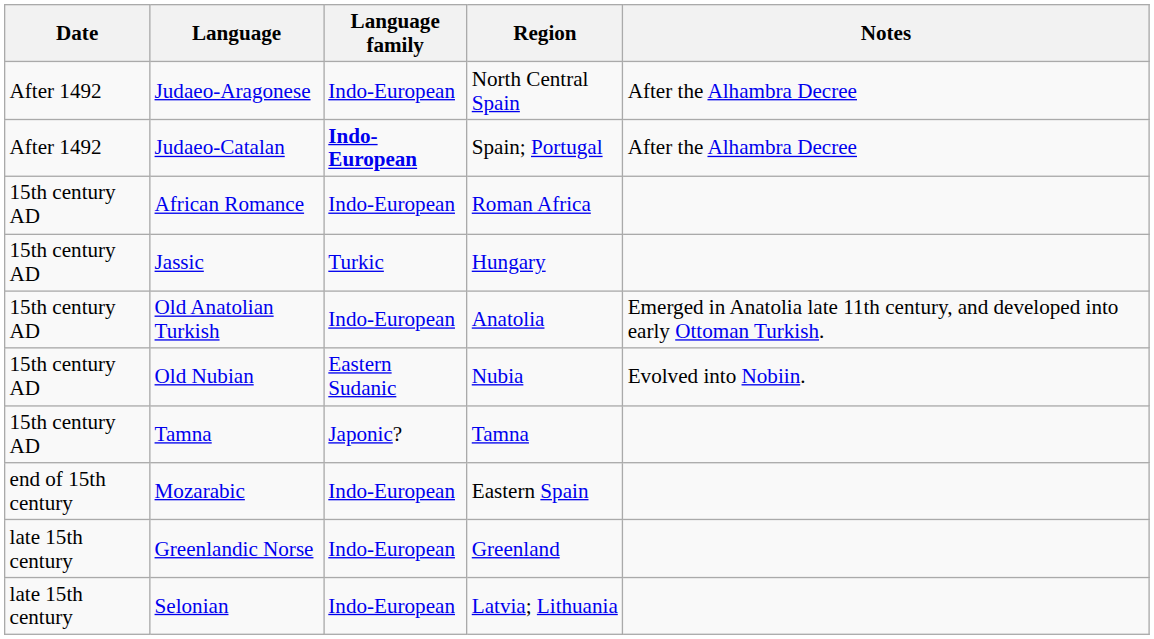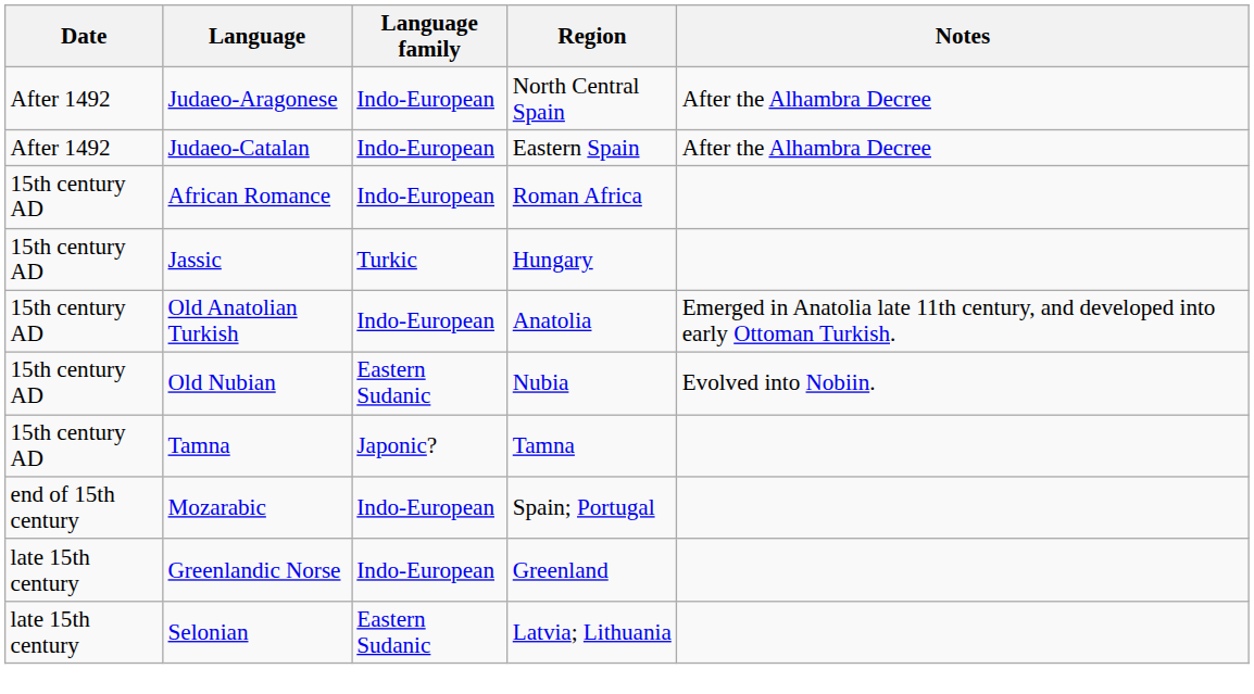Judaeo-Catalan | Language family: bold -> normal
Judaeo-Catalan | Region: Spain; Portugal -> Eastern Spain
Mozarabic | Region: Eastern Spain -> Spain; Portugal
Selonian | Language family: Indo-European -> Eastern Sudanic
